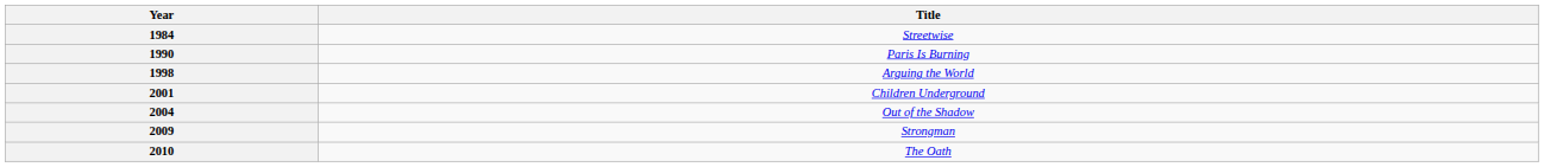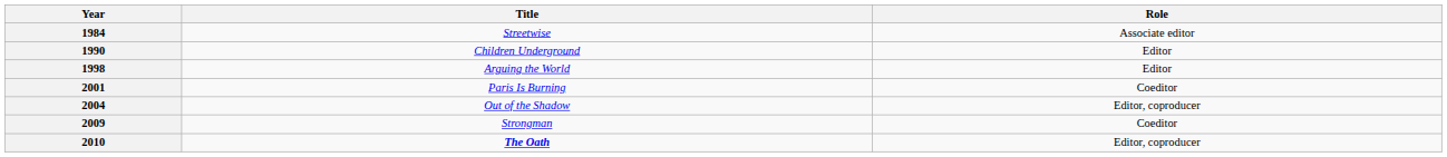+ column: Role | Associate editor | Editor | Editor | Coeditor | Editor, coproducer | Coeditor | Editor, coproducer
1990 | Title: Paris Is Burning -> Children Underground
2001 | Title: Children Underground -> Paris Is Burning
2010 | Title: normal -> bold
